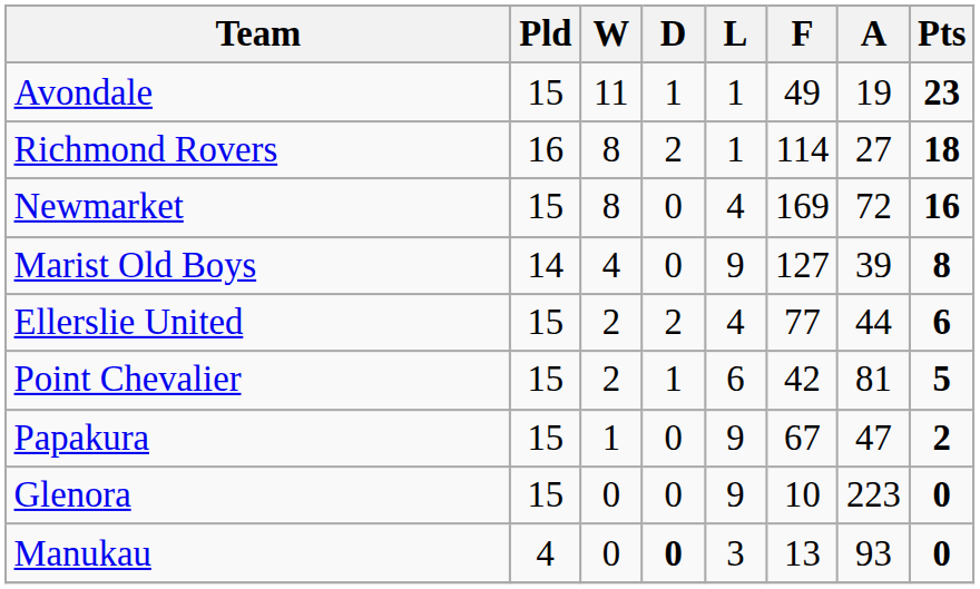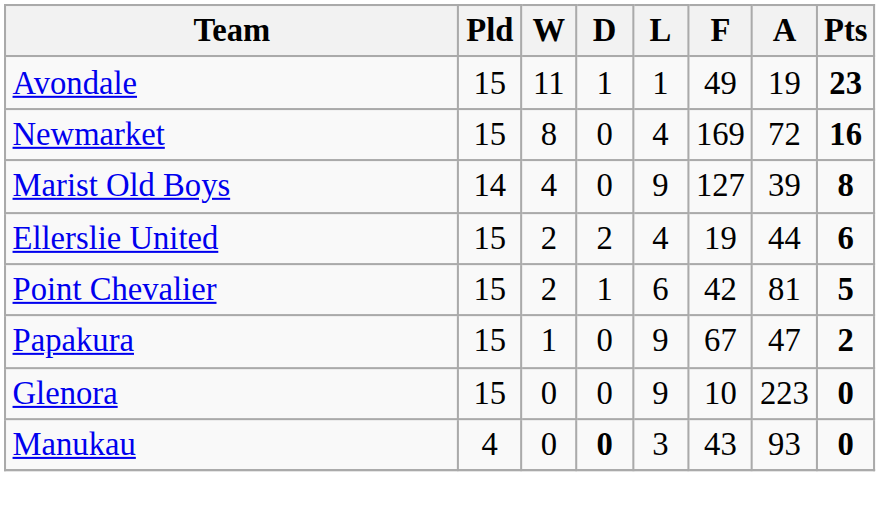- row: Richmond Rovers | 16 | 8 | 2 | 1 | 114 | 27 | 18
Ellerslie United | F: 77 -> 19
Manukau | F: 13 -> 43
